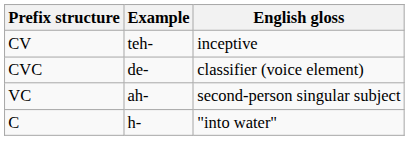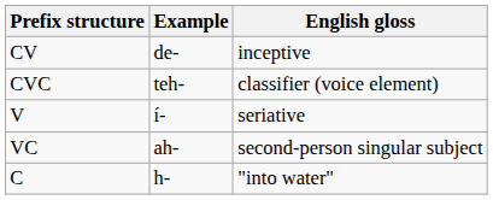CV | Example: teh- -> de-
CVC | Example: de- -> teh-
+ row: V | í- | seriative
